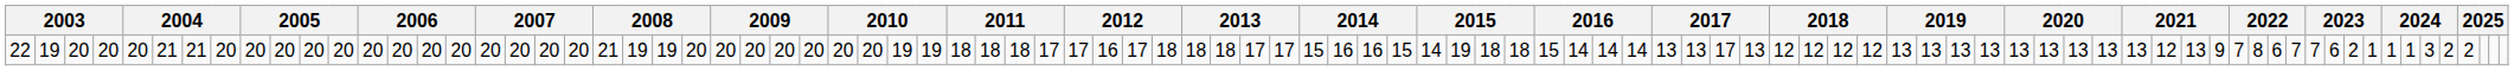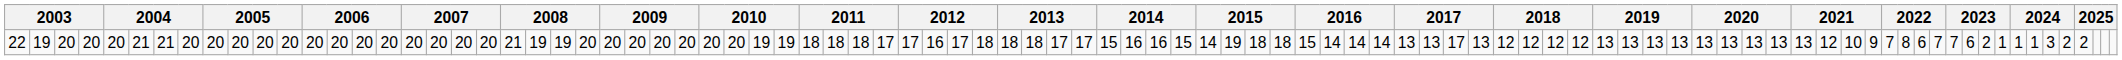22 | column 75: 13 -> 10
